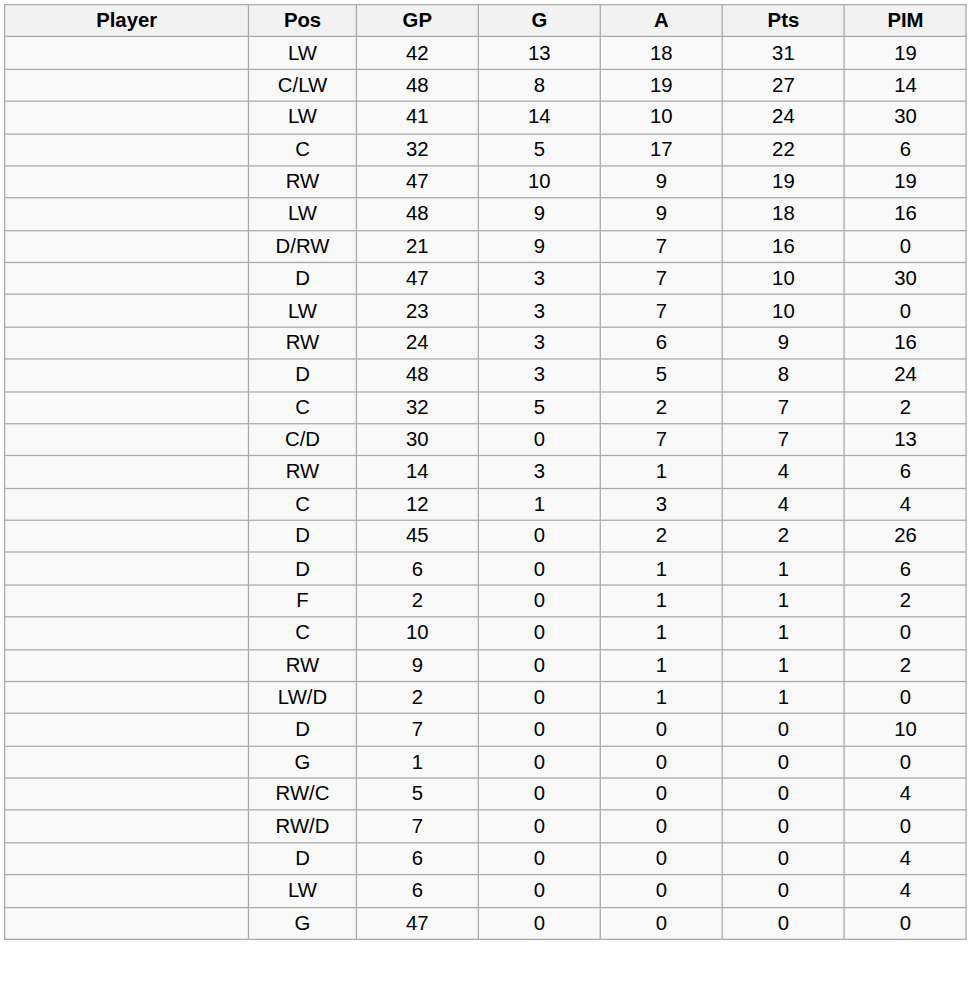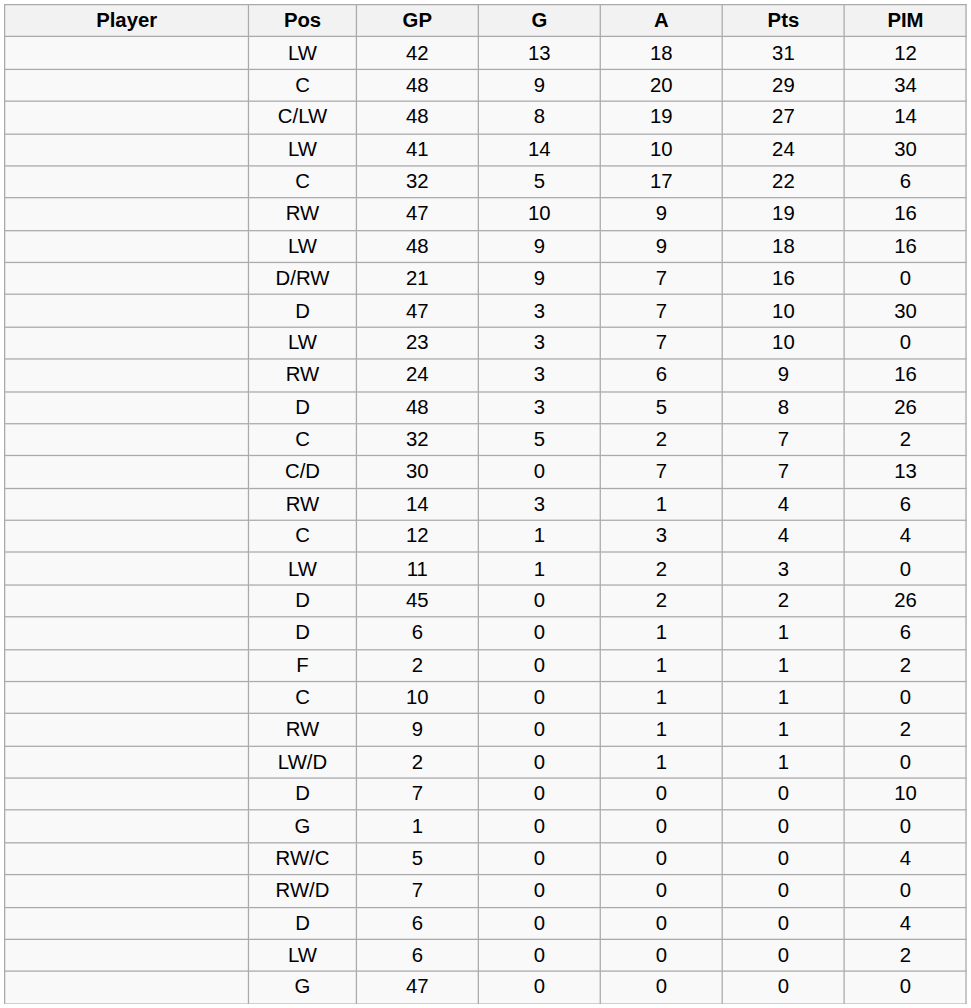42 | PIM: 19 -> 12
+ row: C | 48 | 9 | 20 | 29 | 34
RW / 47 | PIM: 19 -> 16
D / 48 | PIM: 24 -> 26
+ row: LW | 11 | 1 | 2 | 3 | 0
LW / 6 | PIM: 4 -> 2
